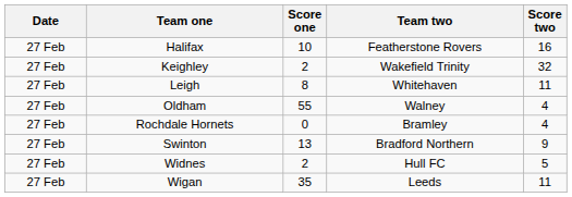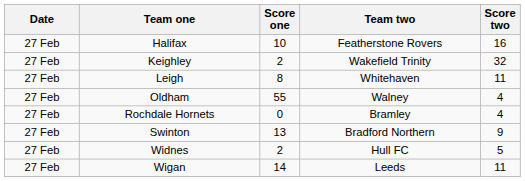Wigan | Score one: 35 -> 14
